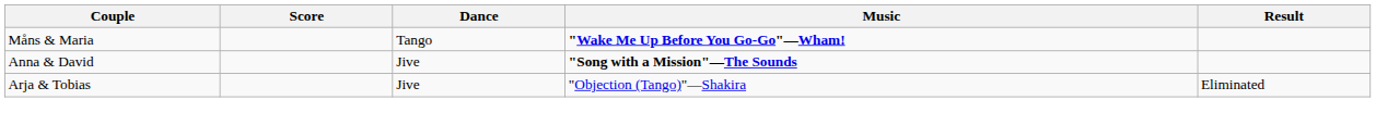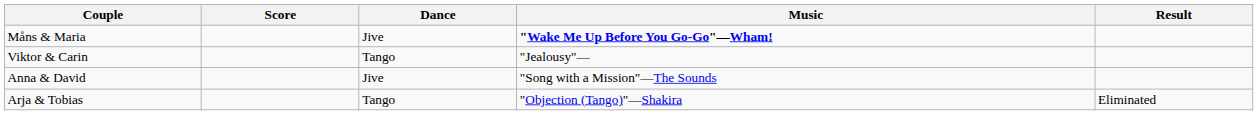Måns & Maria | Dance: Tango -> Jive
+ row: Viktor & Carin | Tango | "Jealousy"—
Anna & David | Music: bold -> normal
Arja & Tobias | Dance: Jive -> Tango
